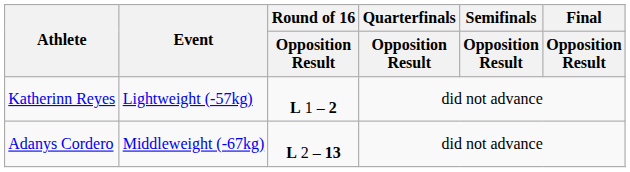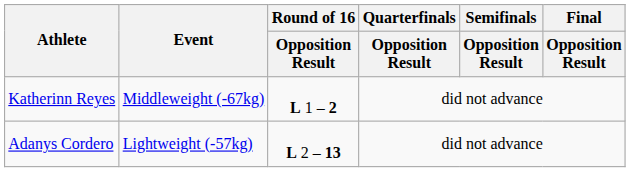Katherinn Reyes | Event: Lightweight (-57kg) -> Middleweight (-67kg)
Adanys Cordero | Event: Middleweight (-67kg) -> Lightweight (-57kg)
